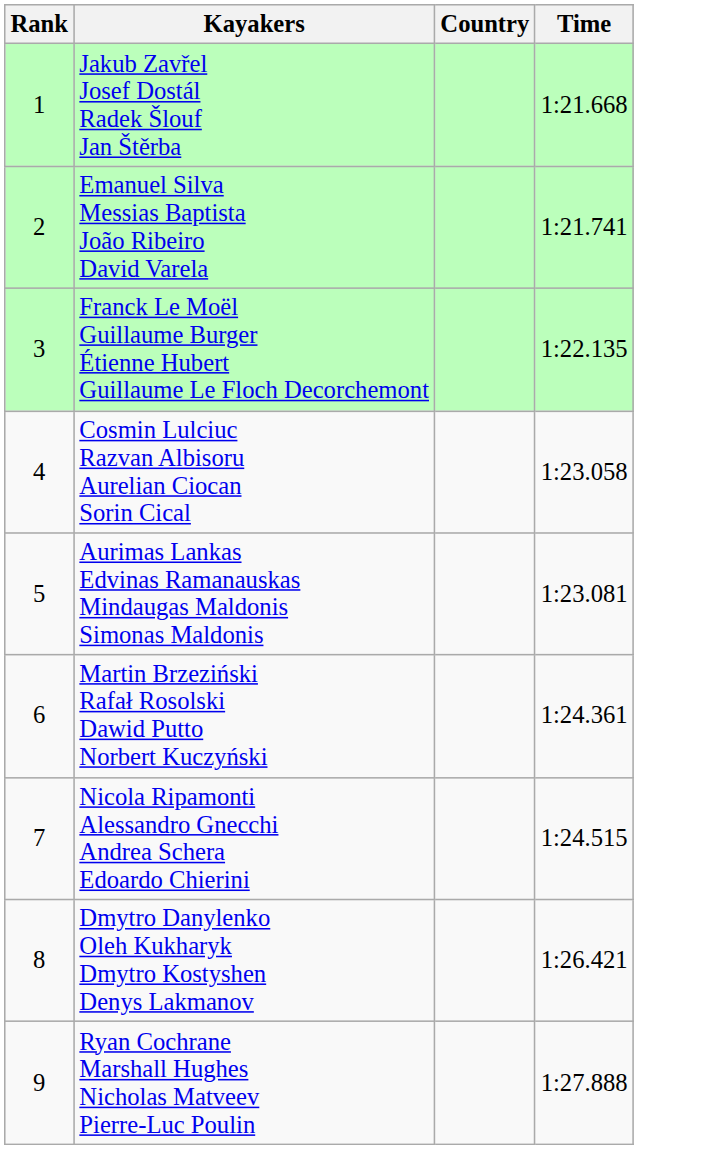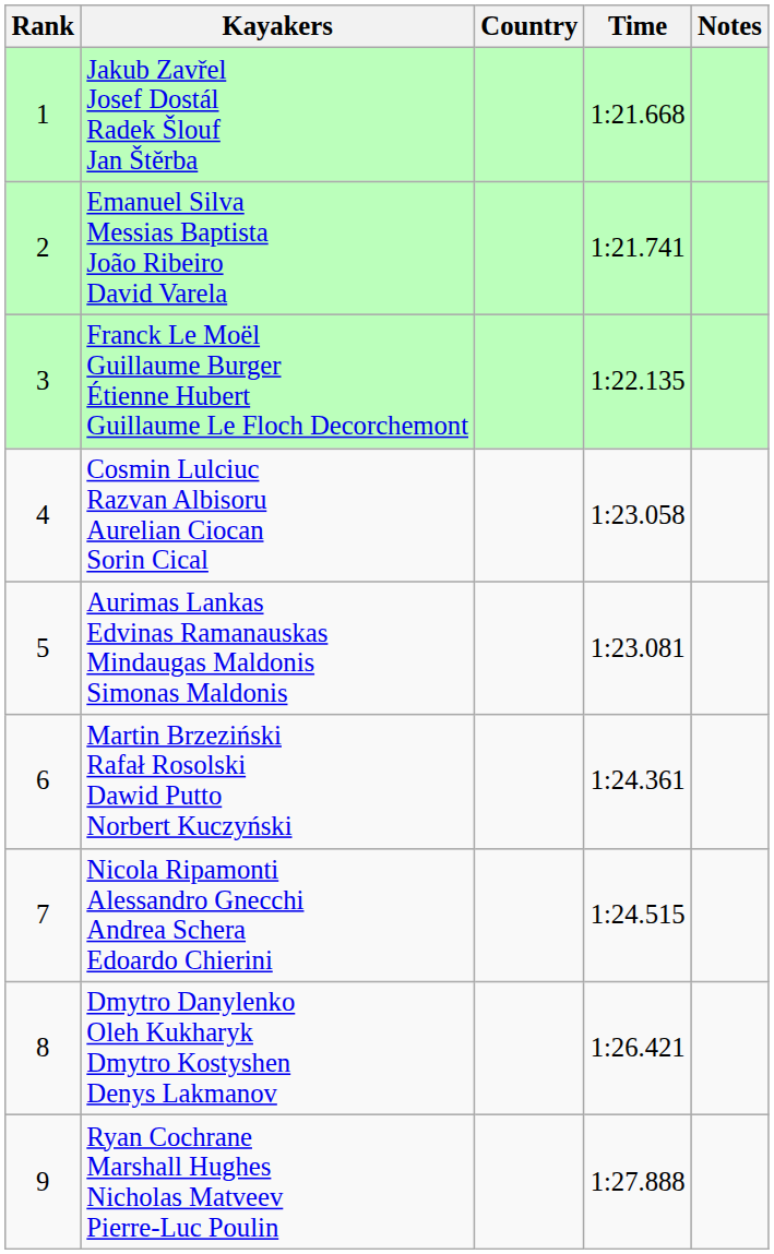+ column: Notes
